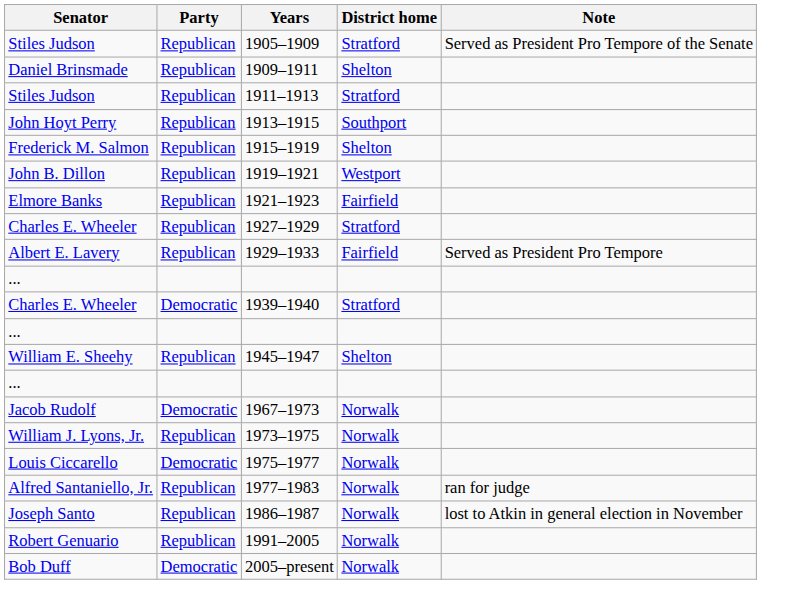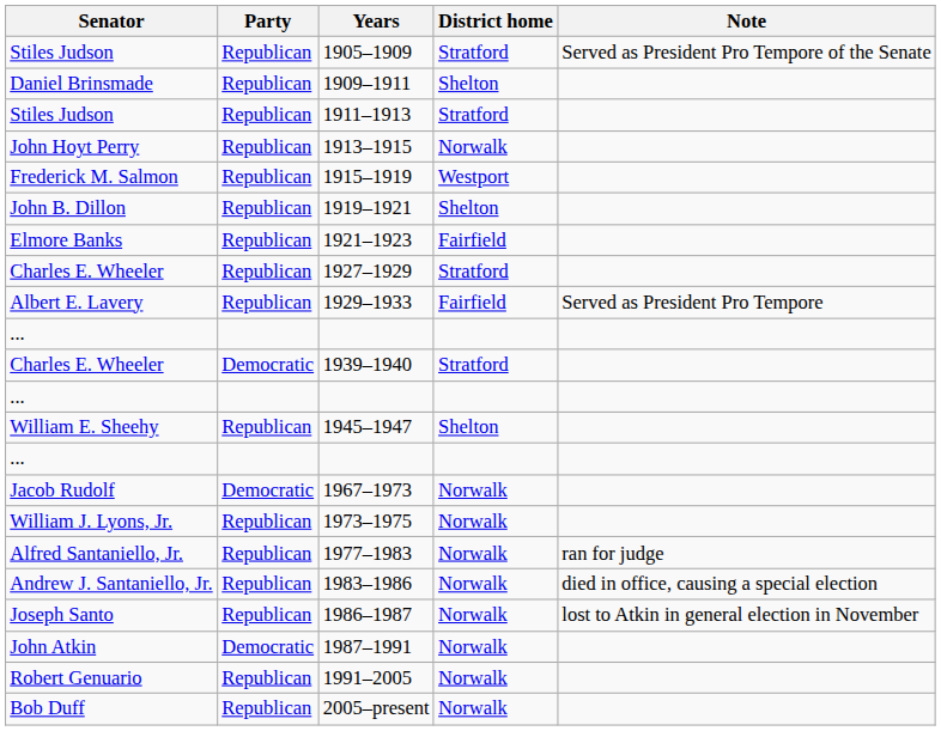1913–1915 | District home: Southport -> Norwalk
1915–1919 | District home: Shelton -> Westport
1919–1921 | District home: Westport -> Shelton
- row: Louis Ciccarello | Democratic | 1975–1977 | Norwalk
+ row: Andrew J. Santaniello, Jr. | Republican | 1983–1986 | Norwalk | died in office, causing a special election
+ row: John Atkin | Democratic | 1987–1991 | Norwalk
2005–present | Party: Democratic -> Republican
